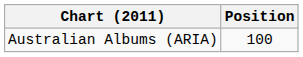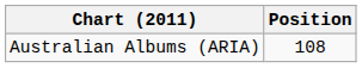Australian Albums (ARIA) | Position: 100 -> 108
